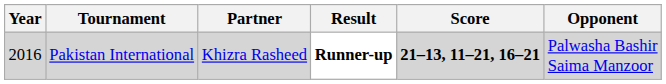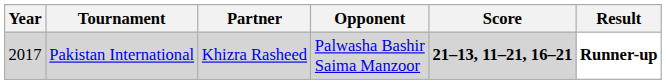columns swapped: Opponent <-> Result
Pakistan International | Year: 2016 -> 2017
